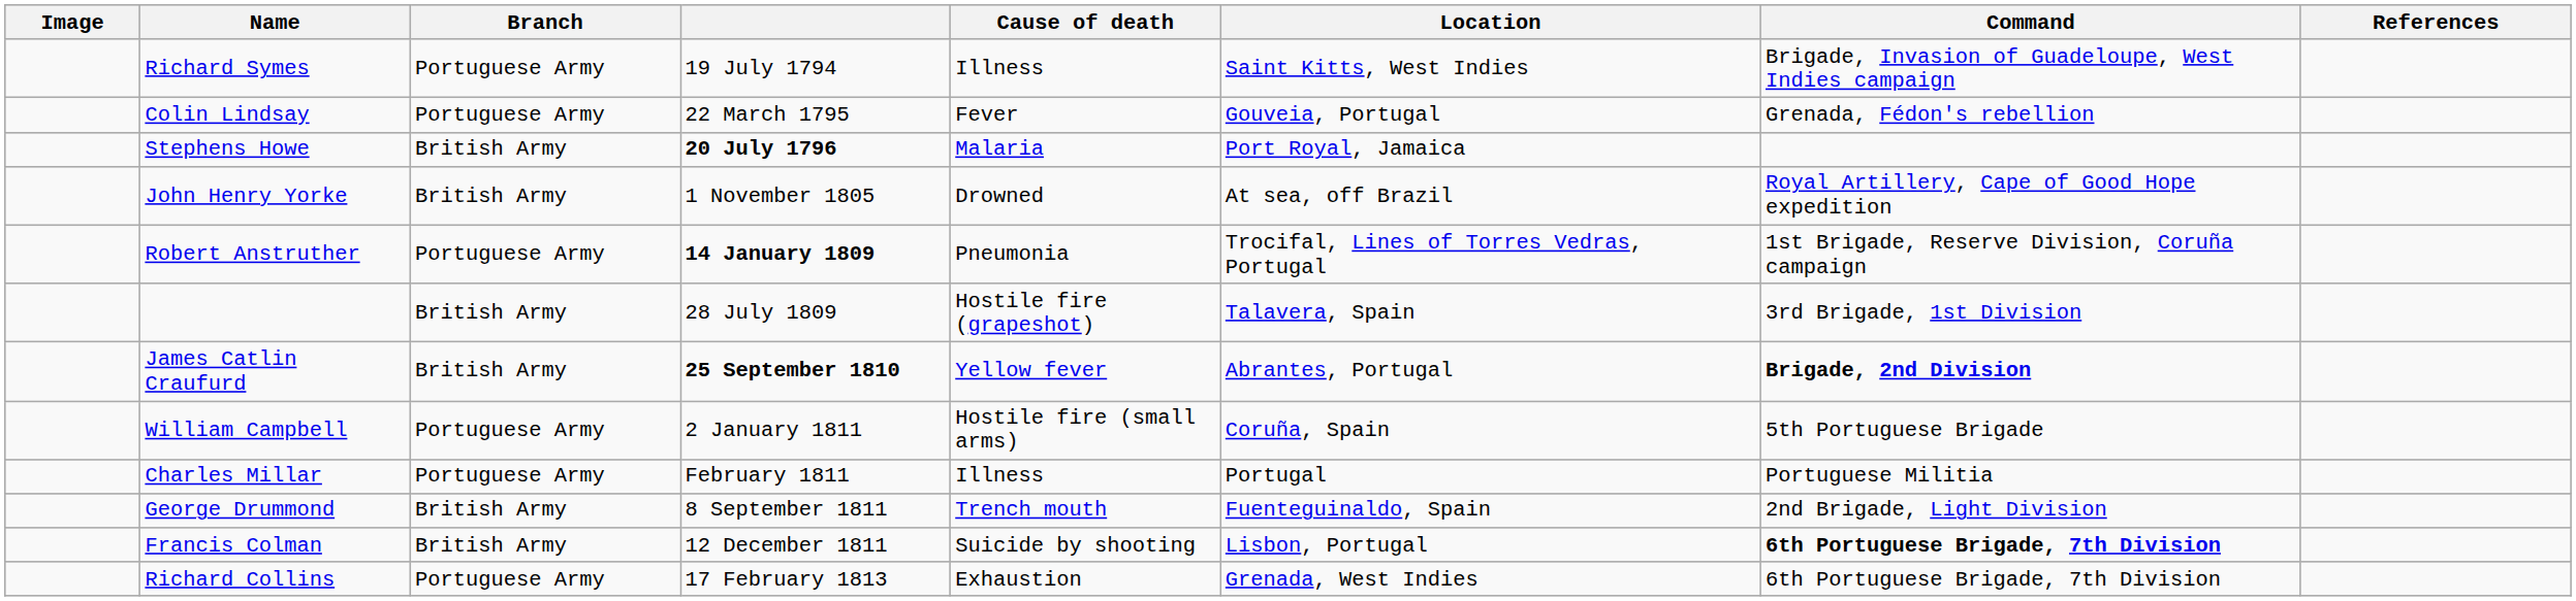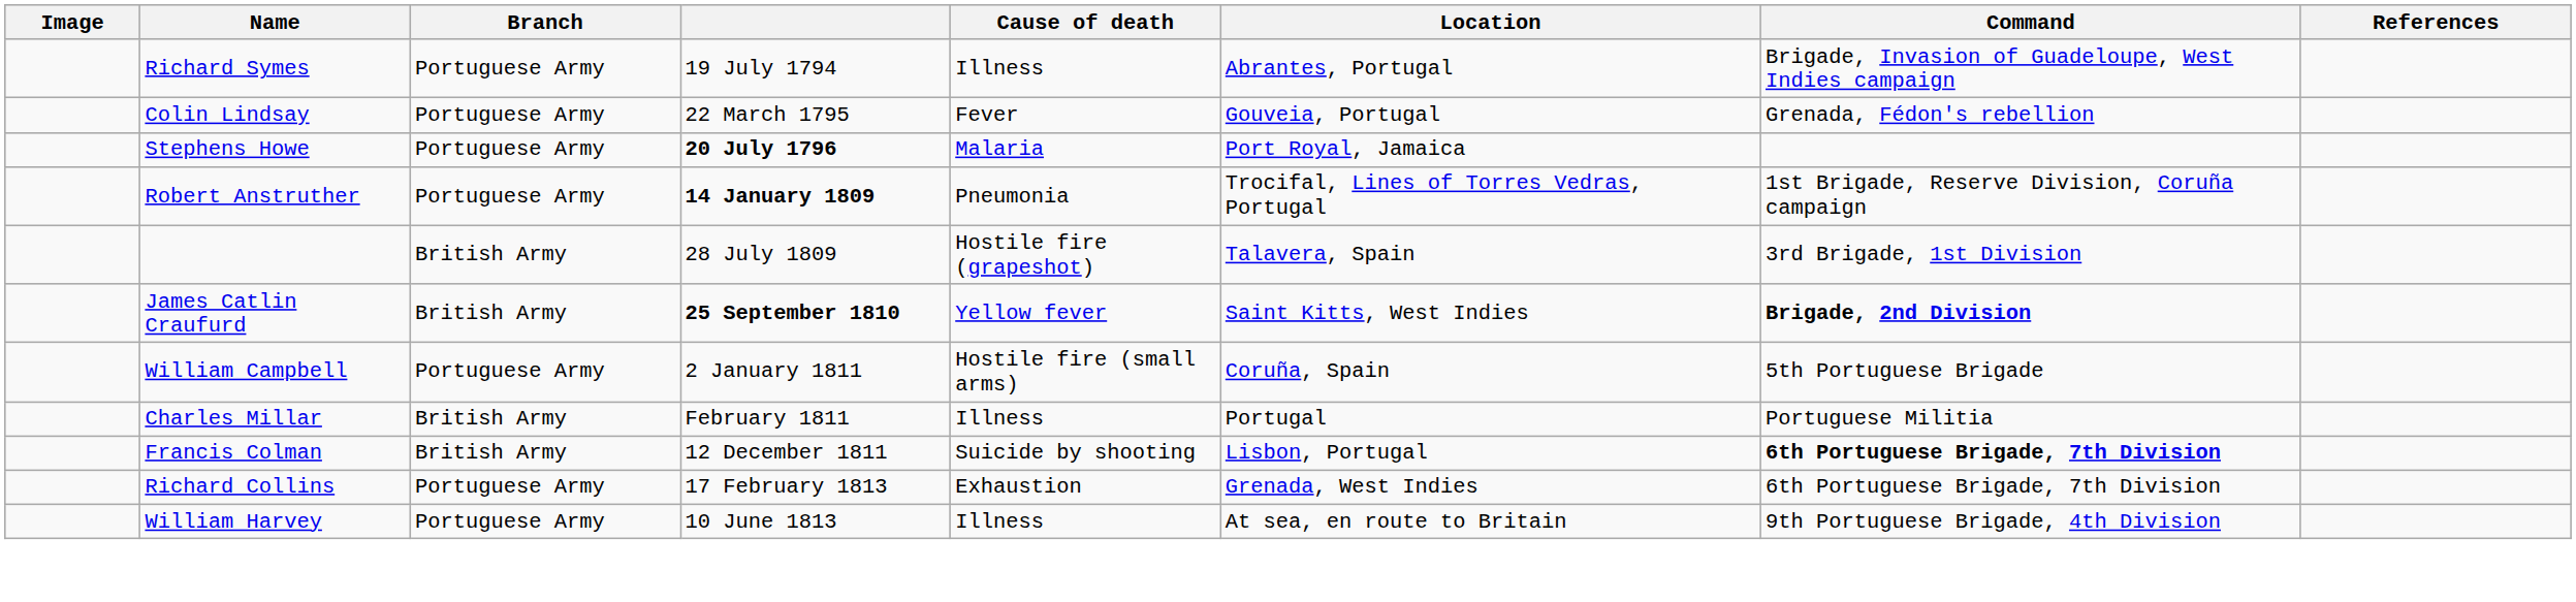Richard Symes | Location: Saint Kitts, West Indies -> Abrantes, Portugal
Stephens Howe | Branch: British Army -> Portuguese Army
- row: John Henry Yorke | British Army | 1 November 1805 | Drowned | At sea, off Brazil | Royal Artillery, Cape of Good Hope expedition
James Catlin Craufurd | Location: Abrantes, Portugal -> Saint Kitts, West Indies
Charles Millar | Branch: Portuguese Army -> British Army
- row: George Drummond | British Army | 8 September 1811 | Trench mouth | Fuenteguinaldo, Spain | 2nd Brigade, Light Division
+ row: William Harvey | Portuguese Army | 10 June 1813 | Illness | At sea, en route to Britain | 9th Portuguese Brigade, 4th Division
